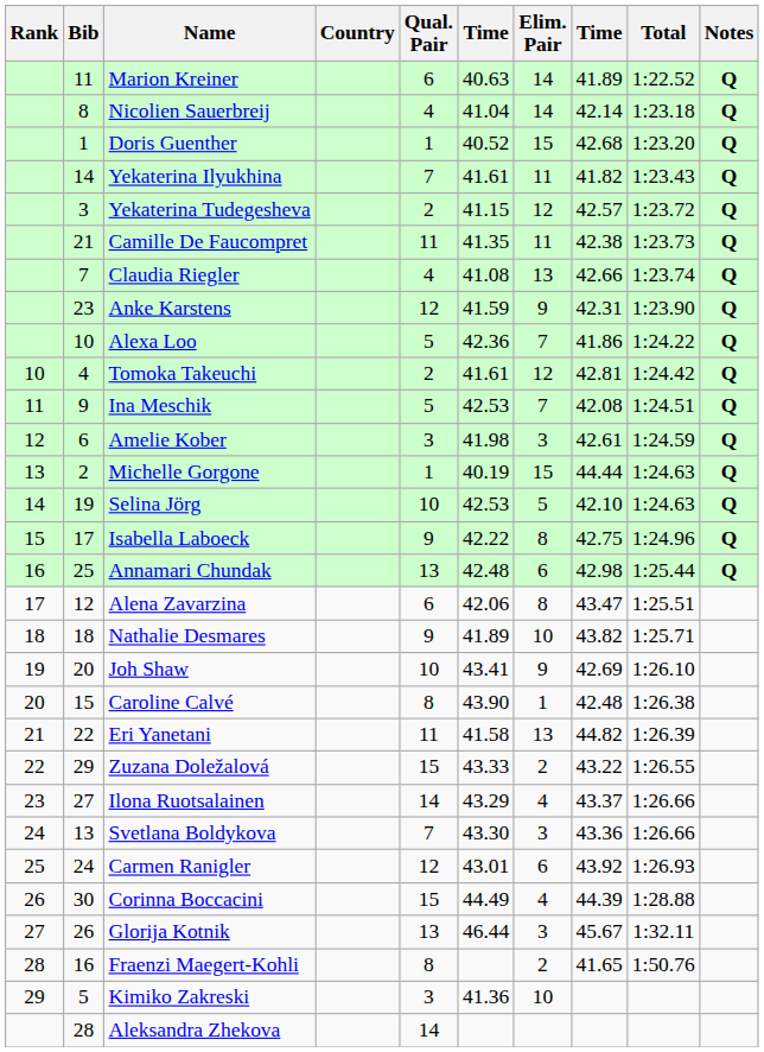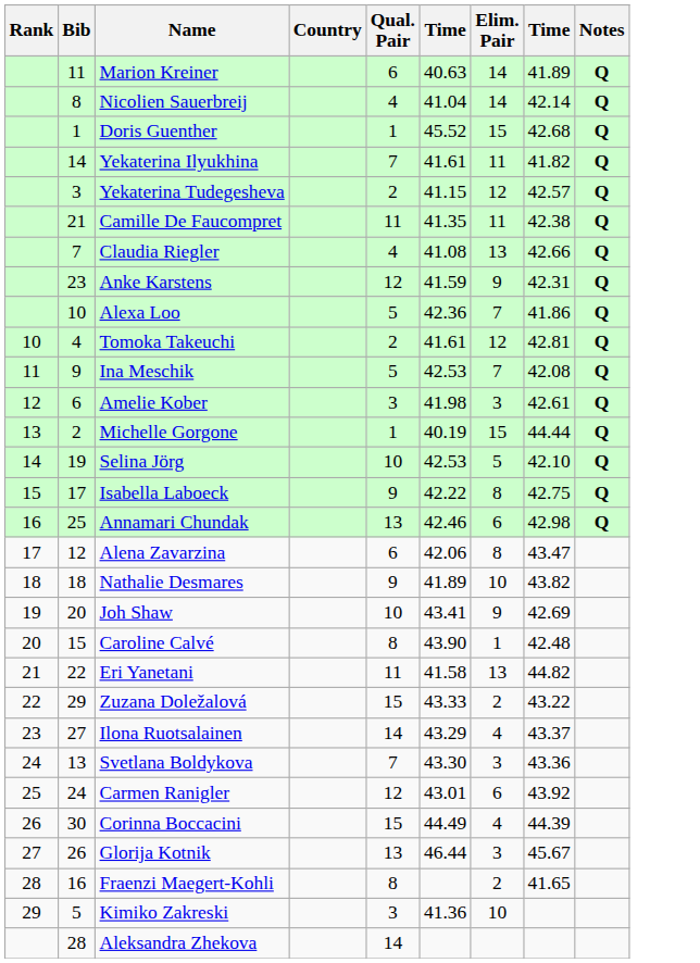- column: Total | 1:22.52 | 1:23.18 | 1:23.20 | 1:23.43 | 1:23.72 | 1:23.73 | 1:23.74 | 1:23.90 | 1:24.22 | 1:24.42 | 1:24.51 | 1:24.59 | 1:24.63 | 1:24.63 | 1:24.96 | 1:25.44 | 1:25.51 | 1:25.71 | 1:26.10 | 1:26.38 | 1:26.39 | 1:26.55 | 1:26.66 | 1:26.66 | 1:26.93 | 1:28.88 | 1:32.11 | 1:50.76
Doris Guenther | column 6: 40.52 -> 45.52
Annamari Chundak | column 6: 42.48 -> 42.46
